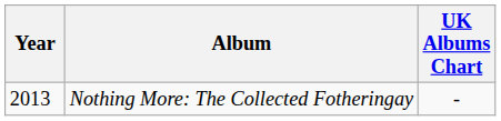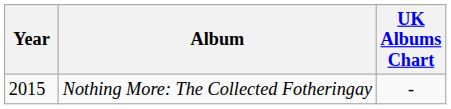Nothing More: The Collected Fotheringay | Year: 2013 -> 2015
